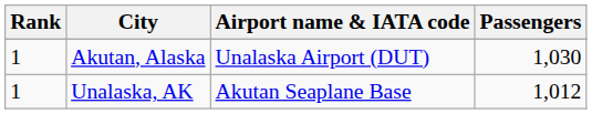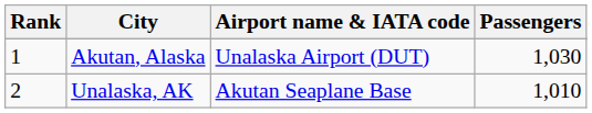Unalaska, AK | Rank: 1 -> 2
Unalaska, AK | Passengers: 1,012 -> 1,010
